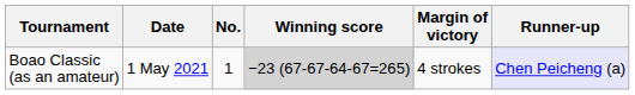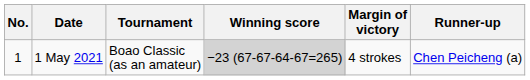columns swapped: No. <-> Tournament
1 May 2021 | Runner-up: lavender background -> no background
